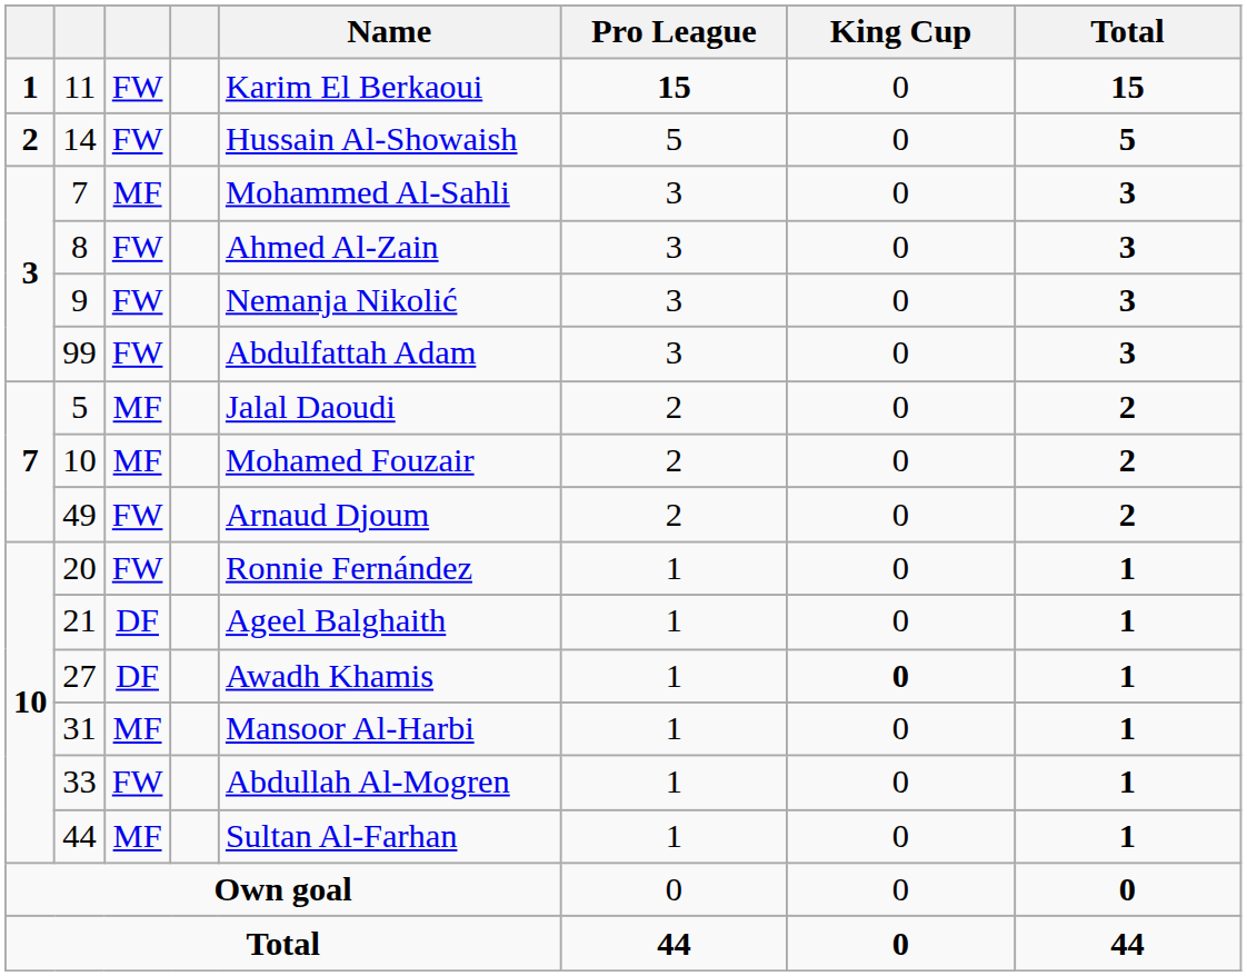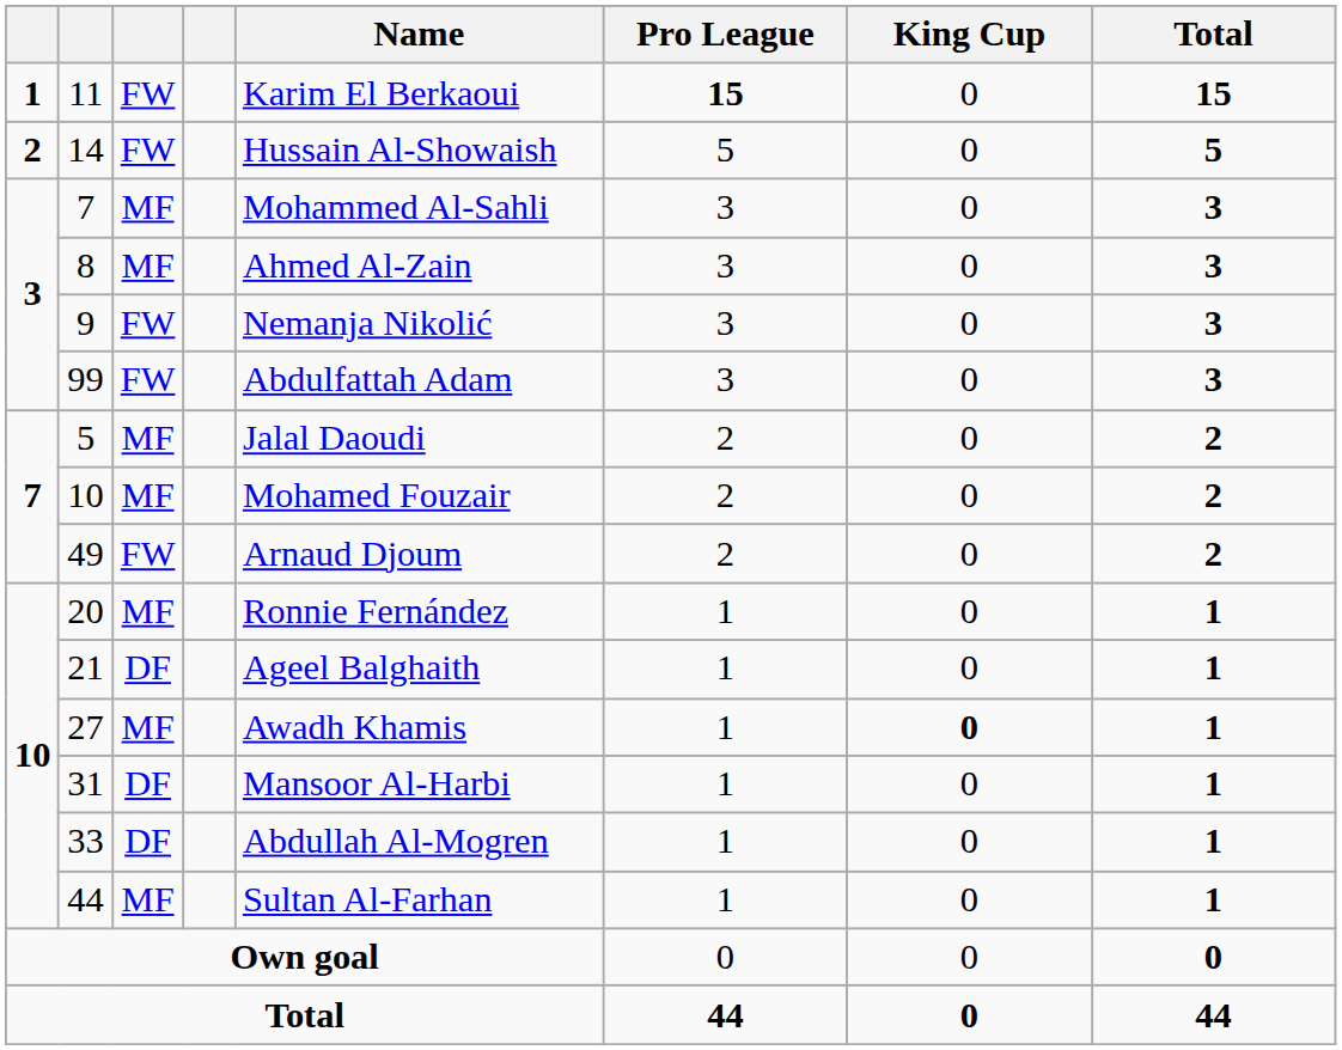8 | column 3: FW -> MF
20 | column 3: FW -> MF
27 | column 3: DF -> MF
31 | column 3: MF -> DF
33 | column 3: FW -> DF
